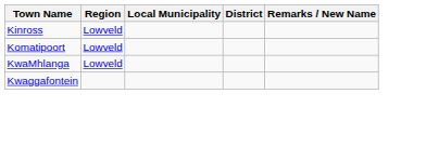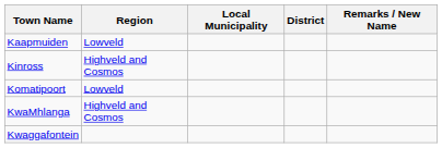+ row: Kaapmuiden | Lowveld
Kinross | Region: Lowveld -> Highveld and Cosmos
KwaMhlanga | Region: Lowveld -> Highveld and Cosmos
